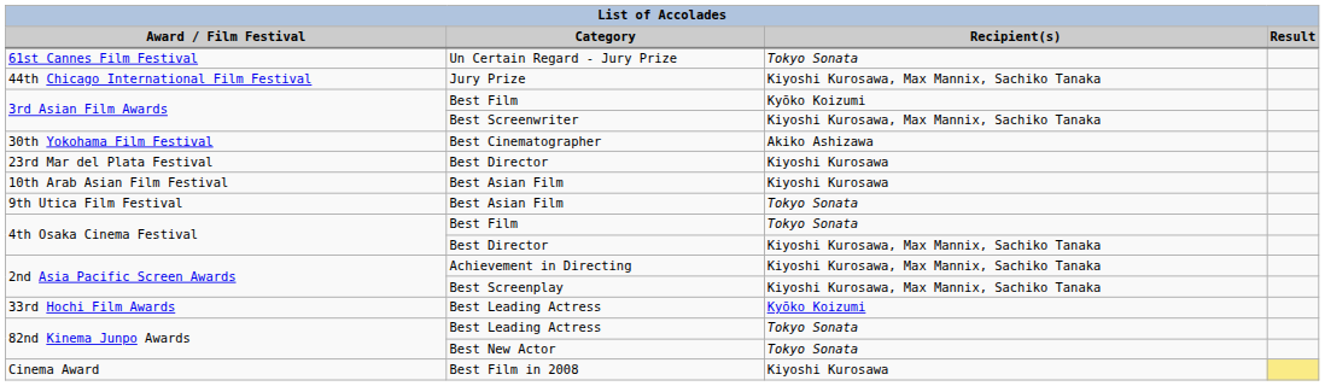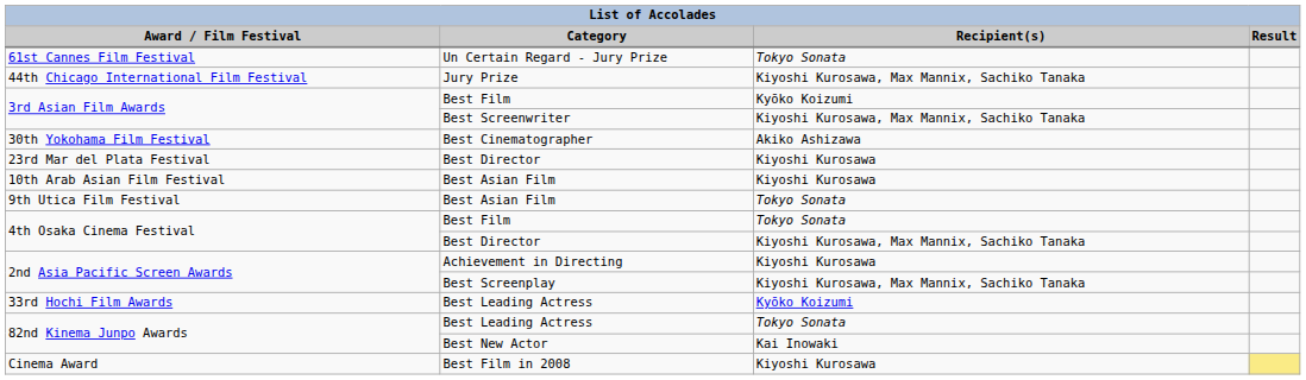2nd Asia Pacific Screen Awards / Achievement in Directing | Recipient(s): Kiyoshi Kurosawa, Max Mannix, Sachiko Tanaka -> Kiyoshi Kurosawa
82nd Kinema Junpo Awards / Best New Actor | Recipient(s): Tokyo Sonata -> Kai Inowaki
